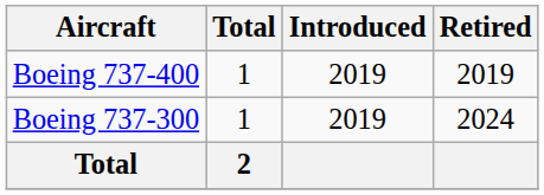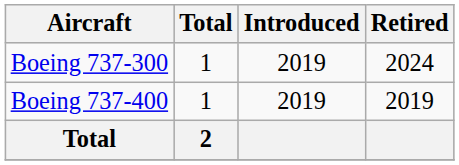rows swapped: Boeing 737-400 <-> Boeing 737-300
